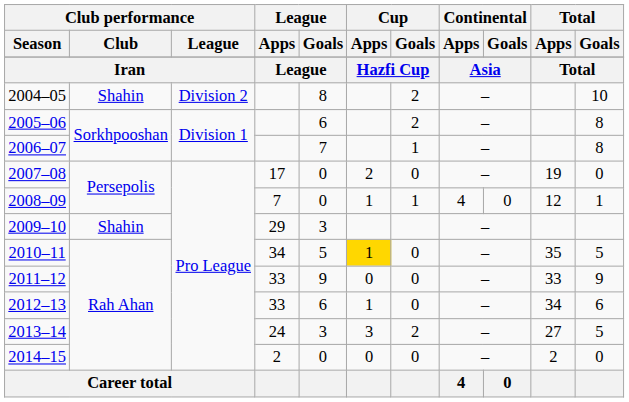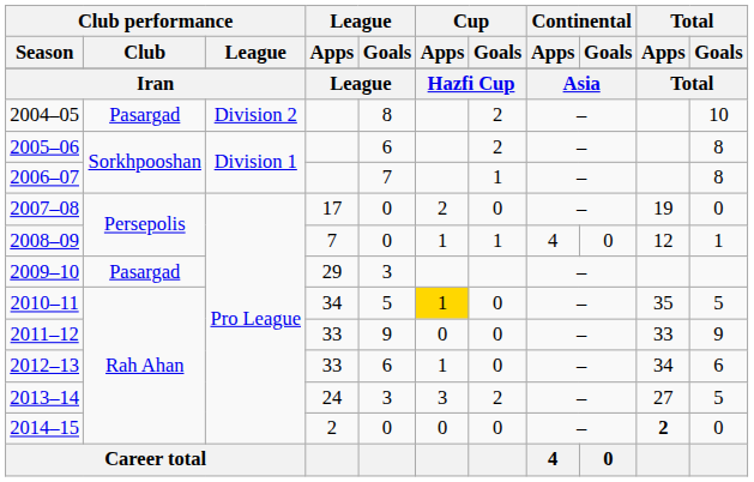2004–05 | Club performance / Club: Shahin -> Pasargad
2009–10 | Club performance / Club: Shahin -> Pasargad
2014–15 | Total / Apps: normal -> bold
